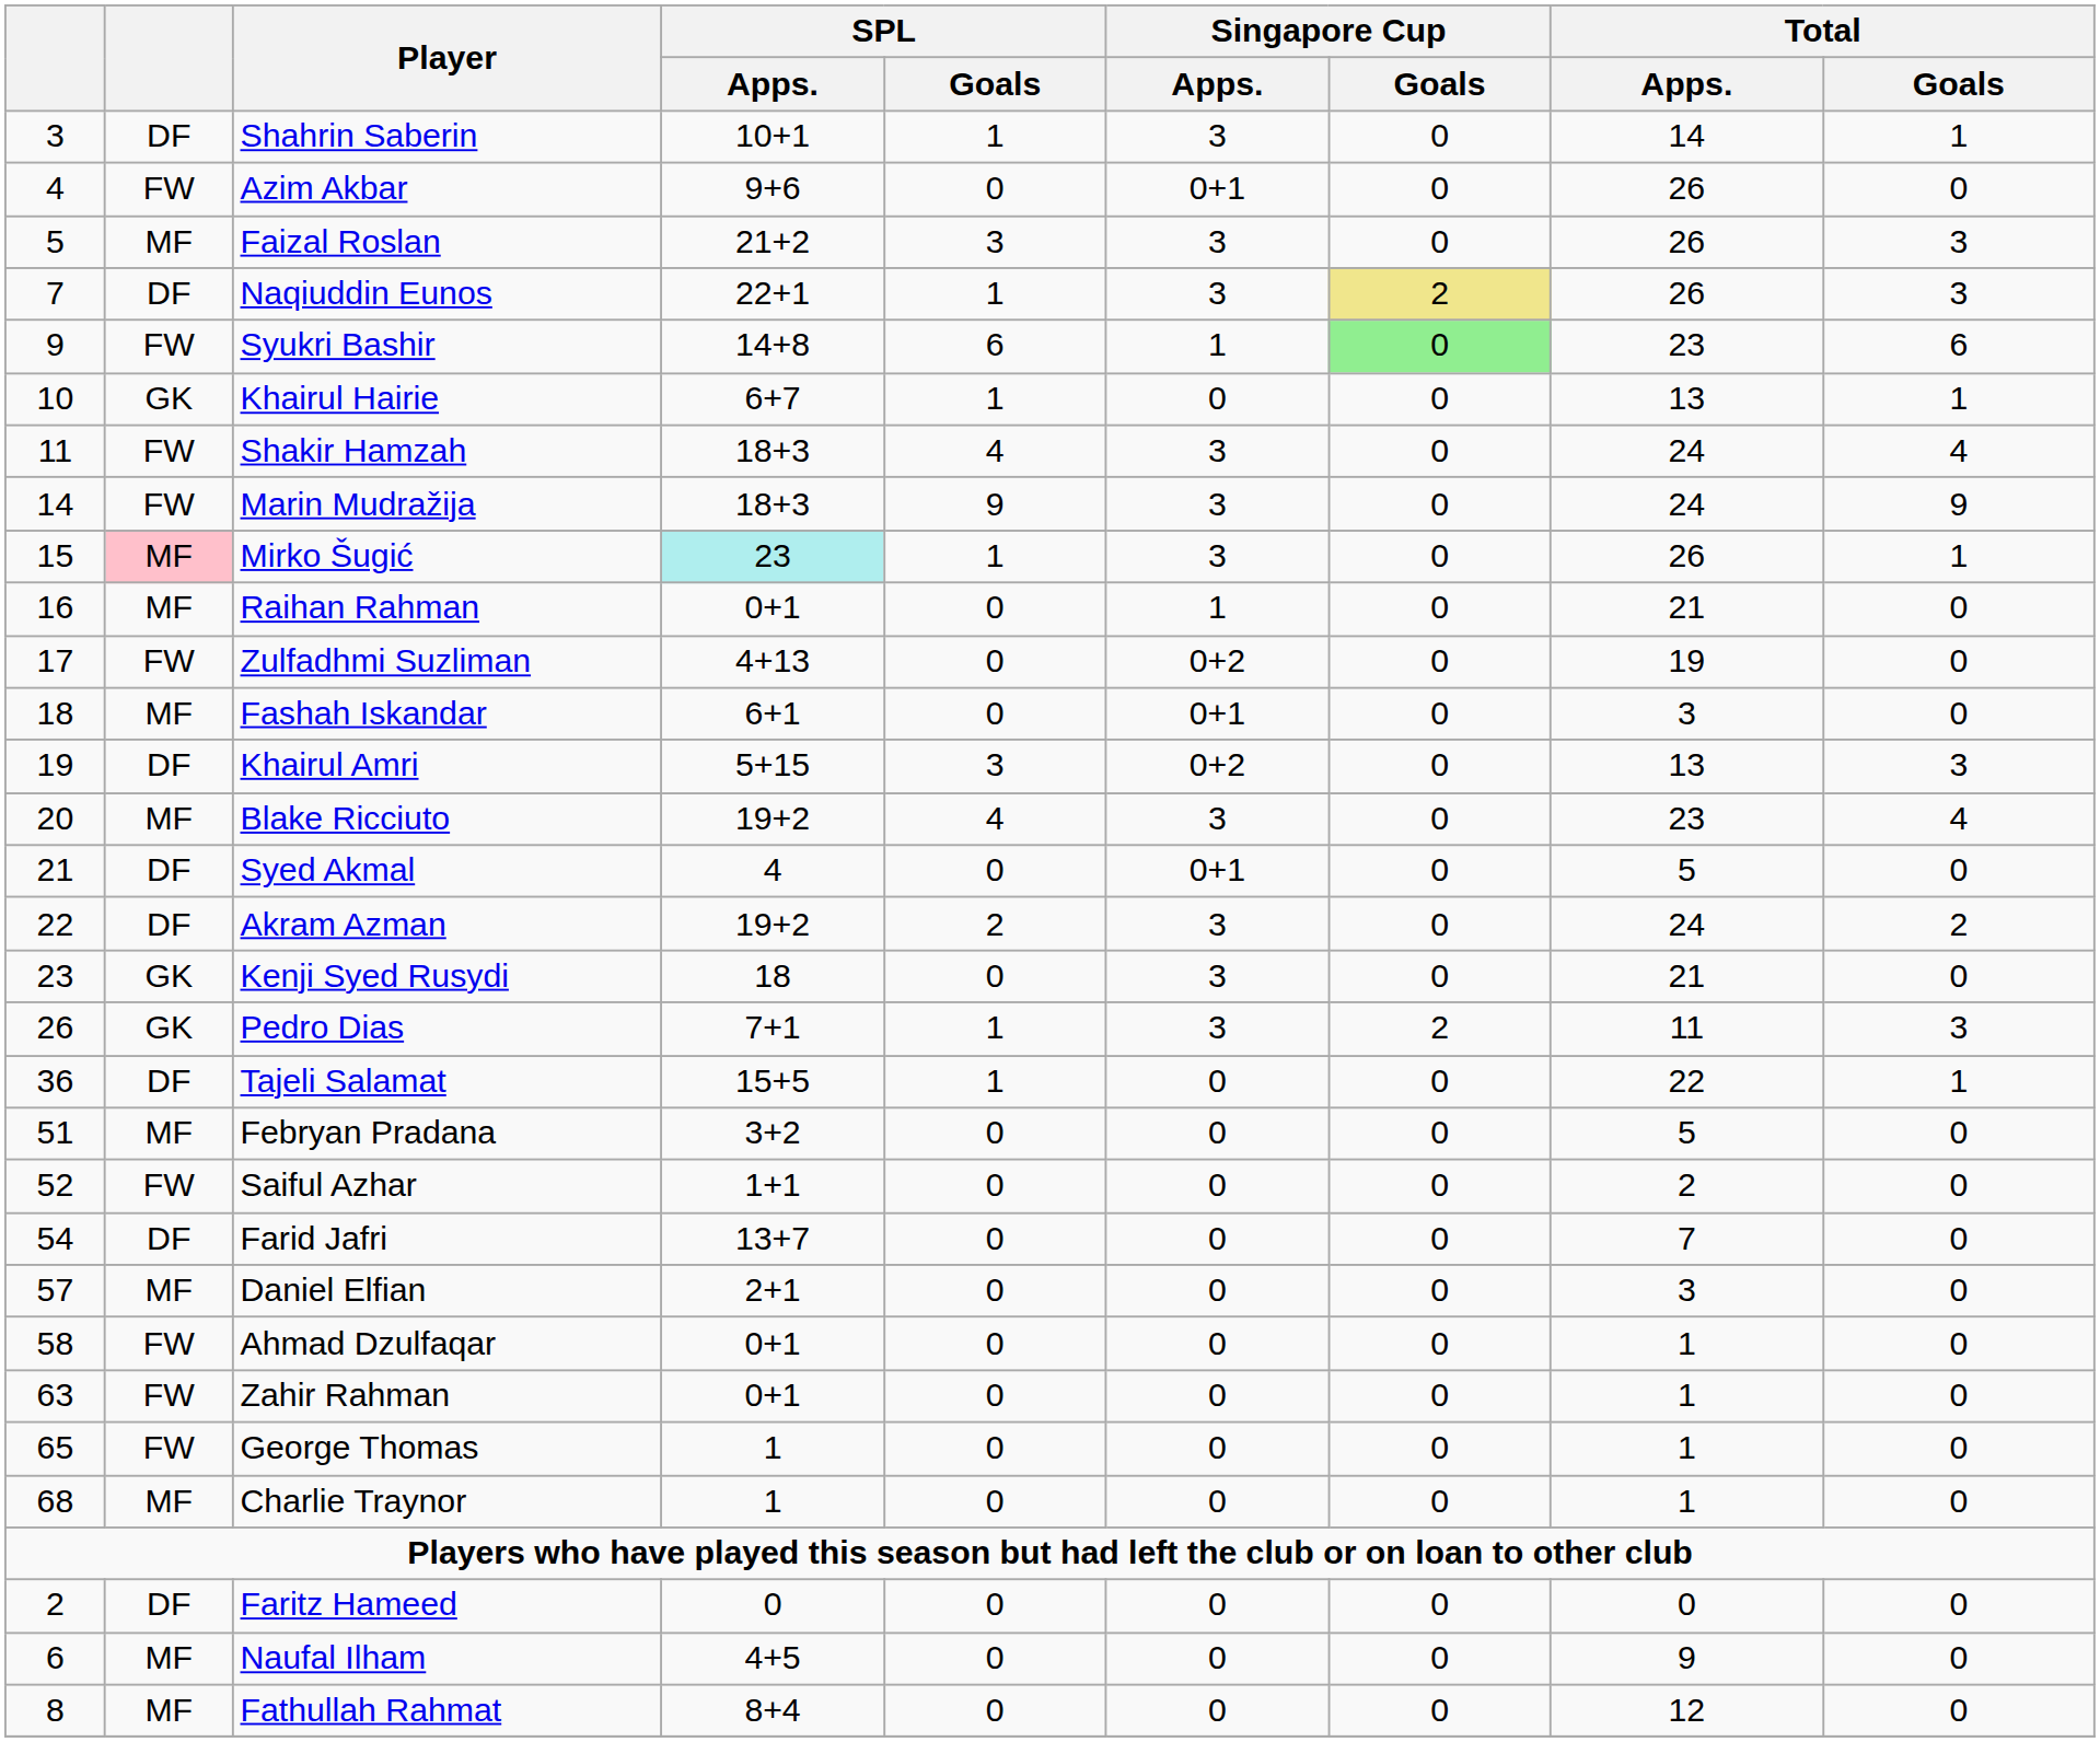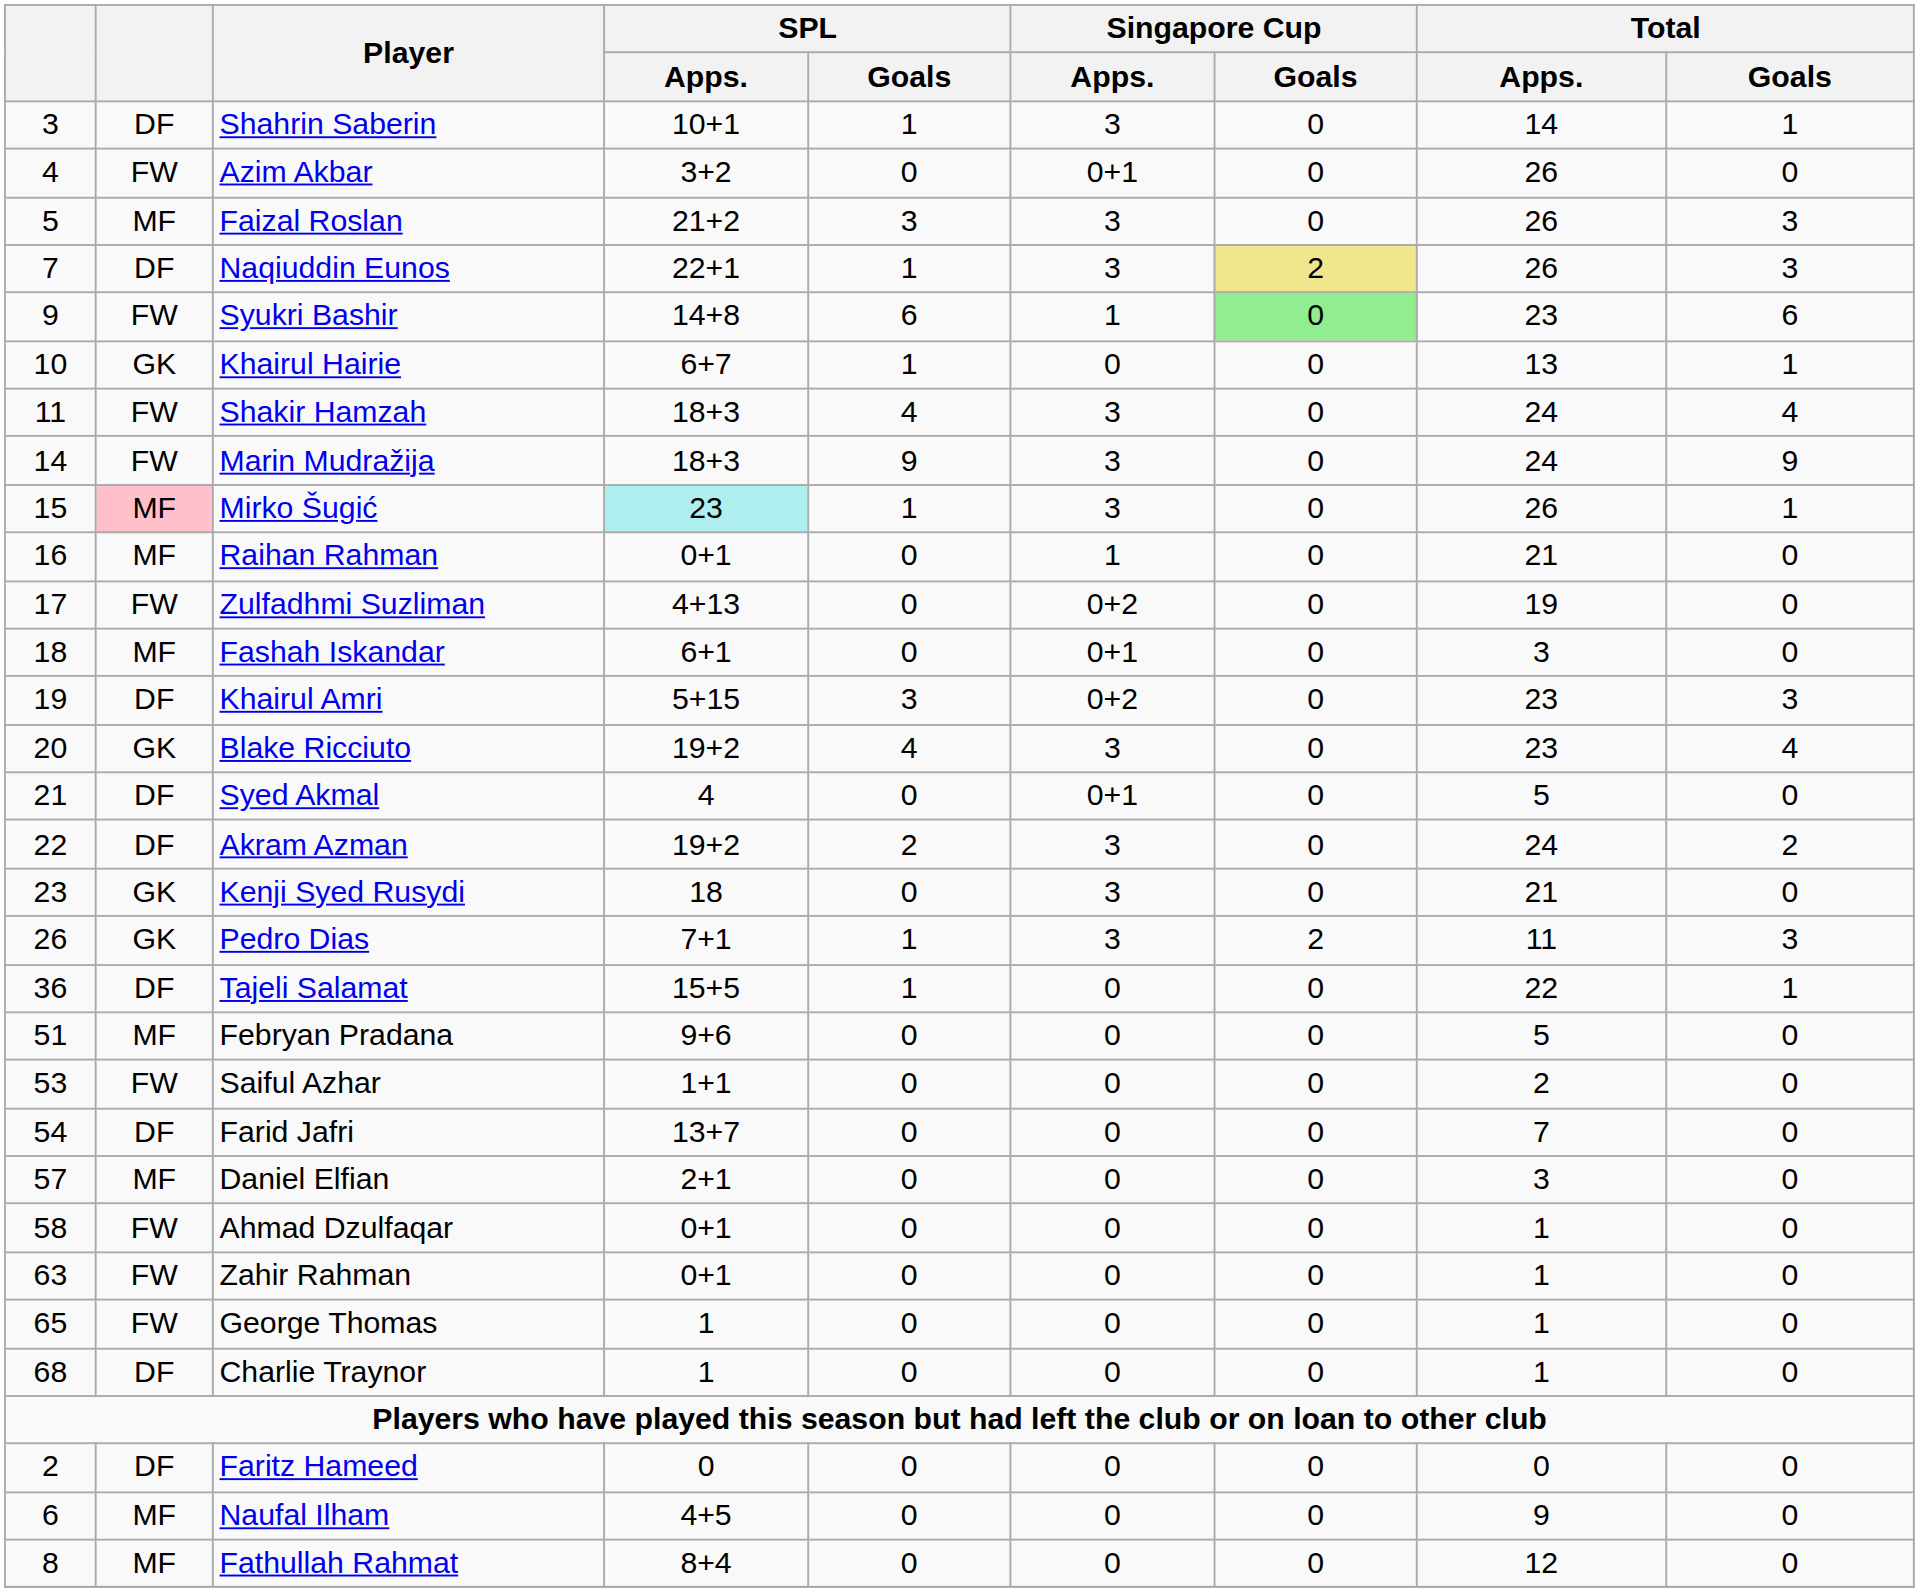Azim Akbar | SPL / Apps.: 9+6 -> 3+2
Khairul Amri | Total / Apps.: 13 -> 23
Blake Ricciuto | column 2: MF -> GK
Febryan Pradana | SPL / Apps.: 3+2 -> 9+6
Saiful Azhar | column 1: 52 -> 53
Charlie Traynor | column 2: MF -> DF
